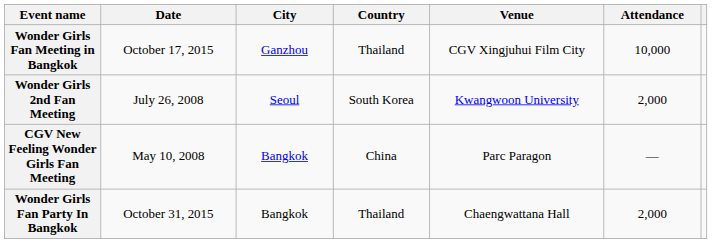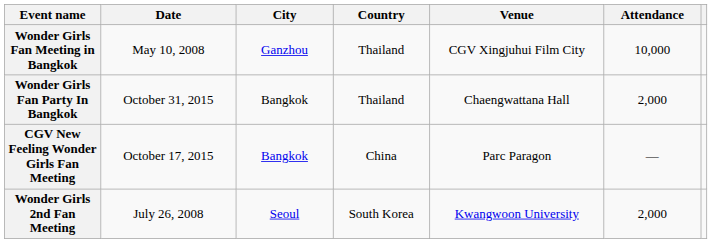Wonder Girls Fan Meeting in Bangkok | Date: October 17, 2015 -> May 10, 2008
rows swapped: Wonder Girls 2nd Fan Meeting <-> Wonder Girls Fan Party In Bangkok
CGV New Feeling Wonder Girls Fan Meeting | Date: May 10, 2008 -> October 17, 2015
